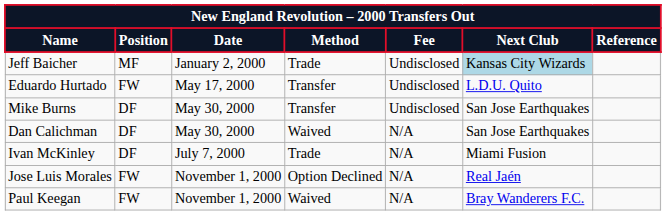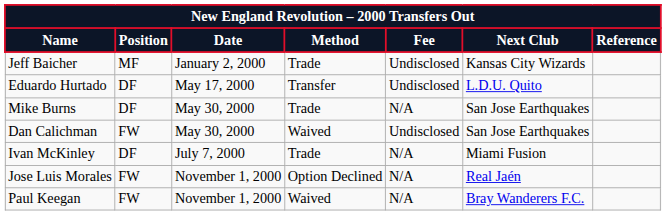Jeff Baicher | Next Club: lightblue background -> no background
Eduardo Hurtado | Position: FW -> DF
Mike Burns | Method: Transfer -> Trade
Mike Burns | Fee: Undisclosed -> N/A
Dan Calichman | Position: DF -> FW
Dan Calichman | Fee: N/A -> Undisclosed
